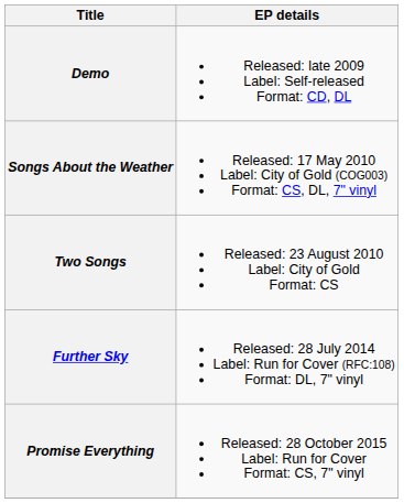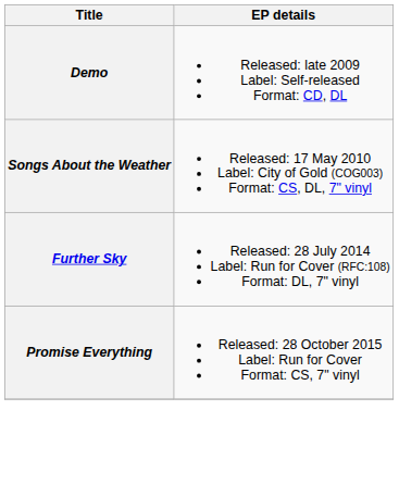- row: Two Songs | Released: 23 August 2010 Label: City of Gold Format: CS
